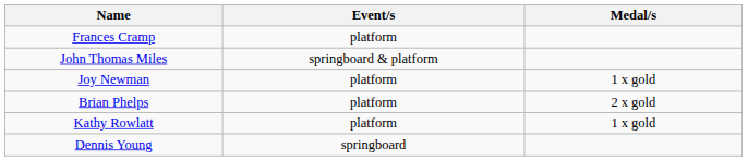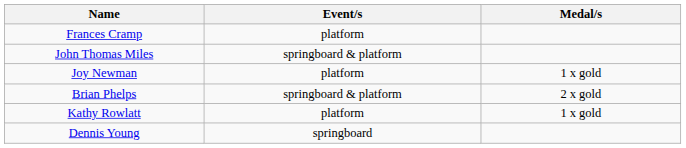Brian Phelps | Event/s: platform -> springboard & platform
